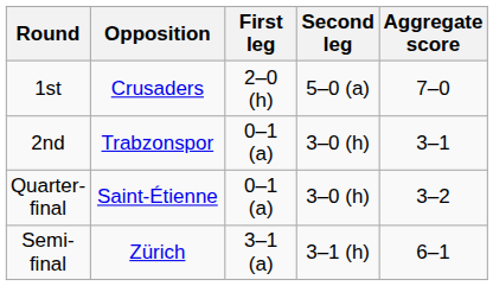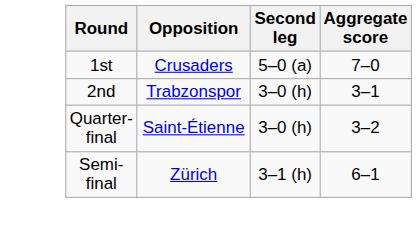- column: First leg | 2–0 (h) | 0–1 (a) | 0–1 (a) | 3–1 (a)
